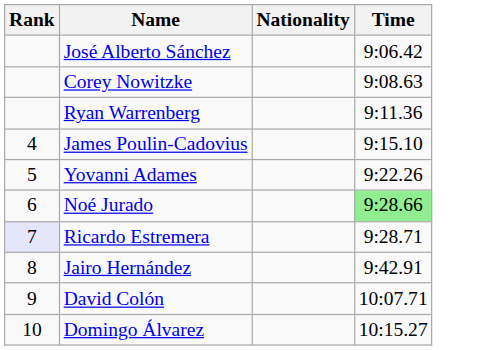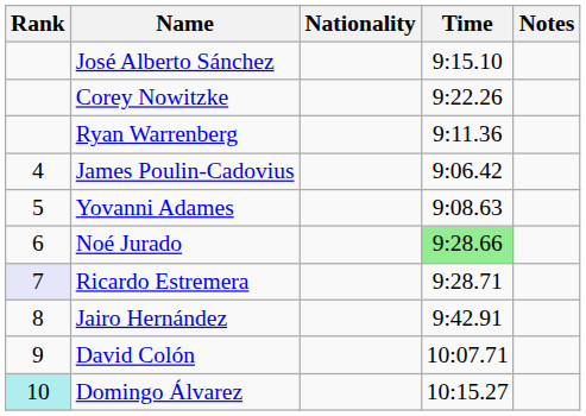+ column: Notes
José Alberto Sánchez | Time: 9:06.42 -> 9:15.10
Corey Nowitzke | Time: 9:08.63 -> 9:22.26
James Poulin-Cadovius | Time: 9:15.10 -> 9:06.42
Yovanni Adames | Time: 9:22.26 -> 9:08.63
Domingo Álvarez | Rank: no background -> paleturquoise background
